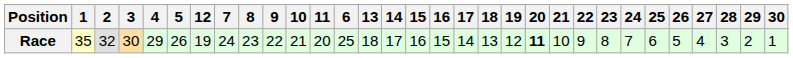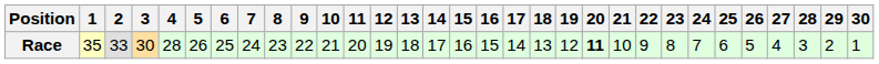columns swapped: 6 <-> 12
Race | 2: 32 -> 33
Race | 4: 29 -> 28
